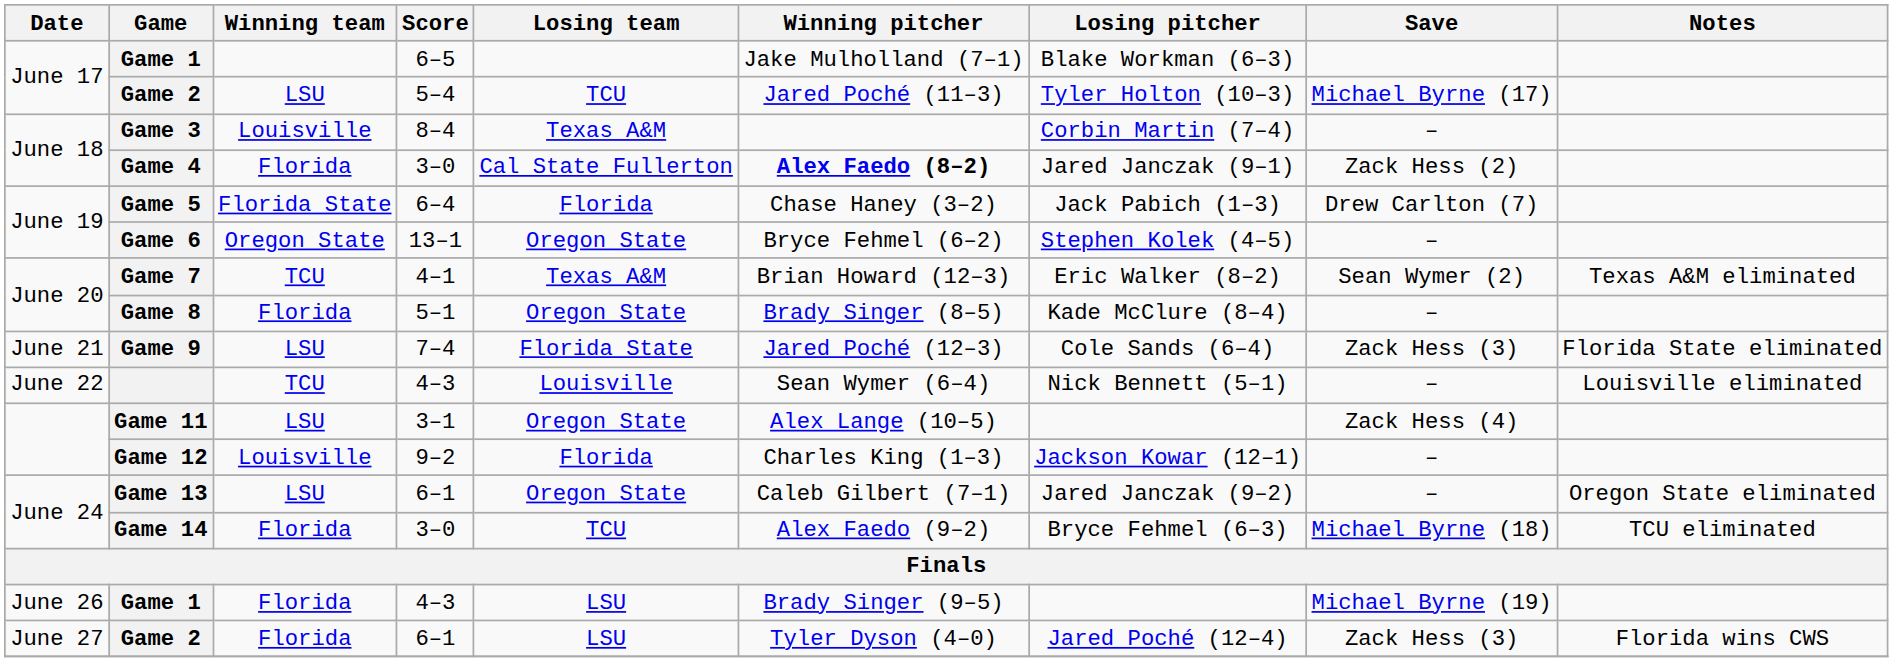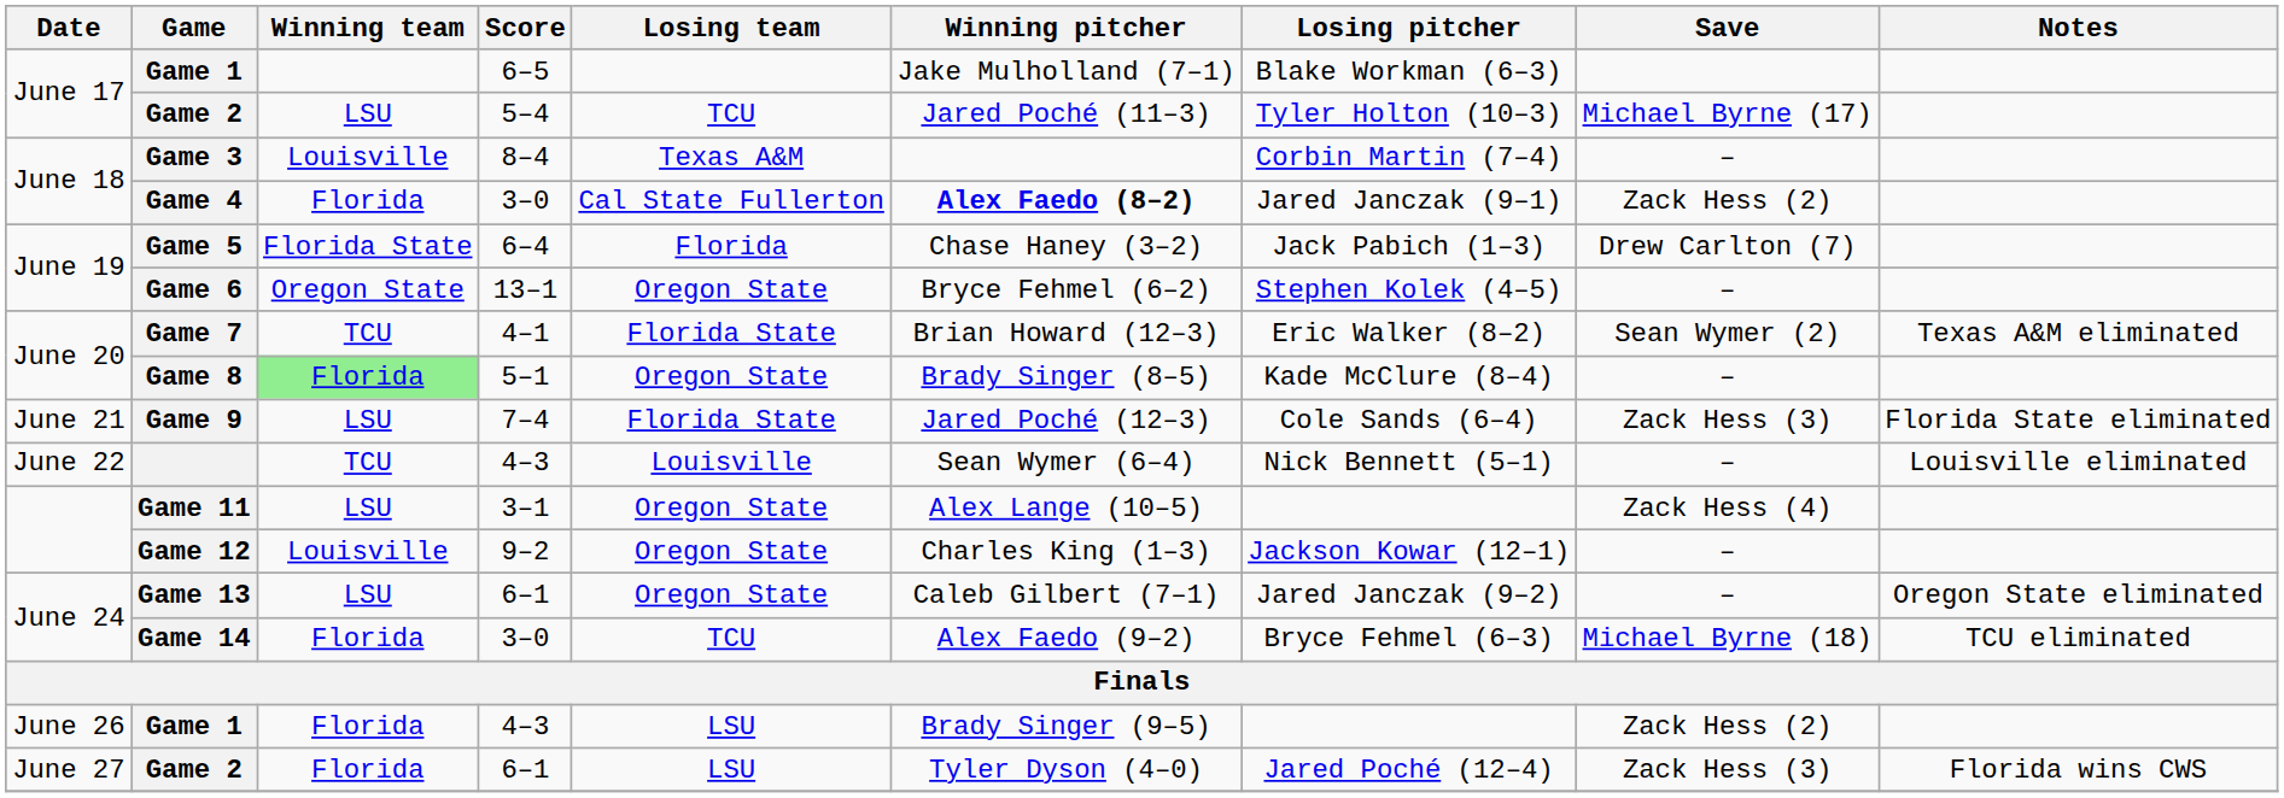Game 7 | Losing team: Texas A&M -> Florida State
Game 8 | Winning team: no background -> lightgreen background
Game 12 | Losing team: Florida -> Oregon State
Game 1 / 4–3 | Save: Michael Byrne (19) -> Zack Hess (2)
